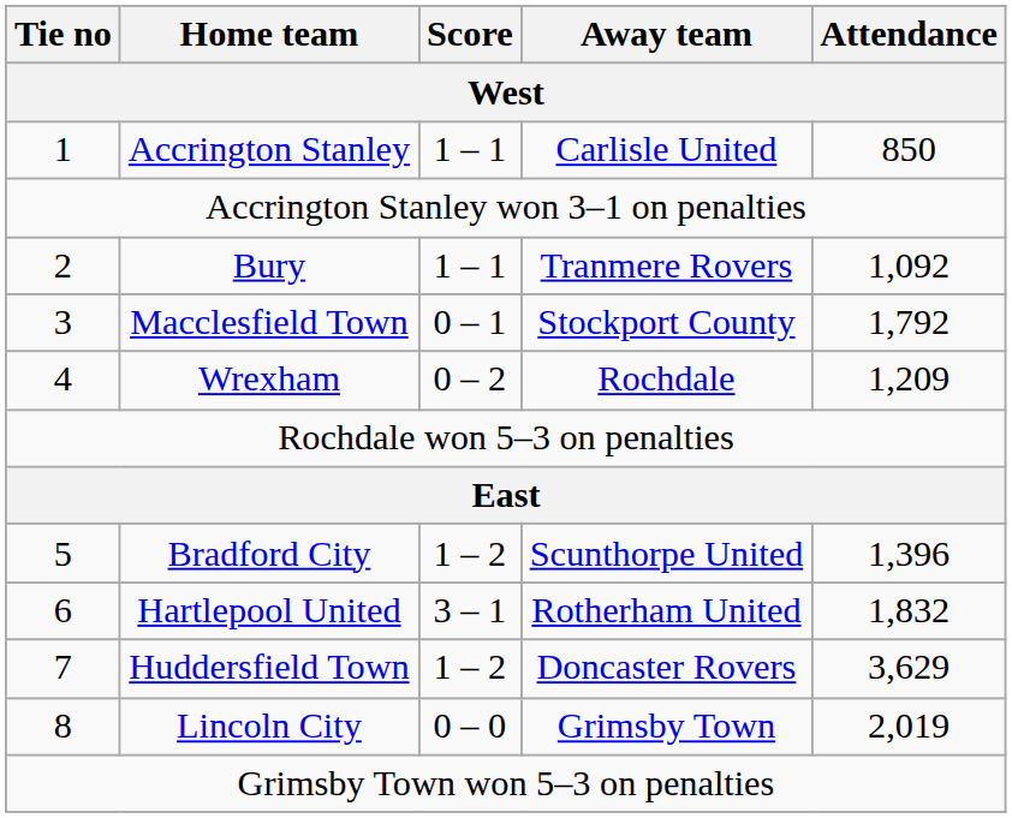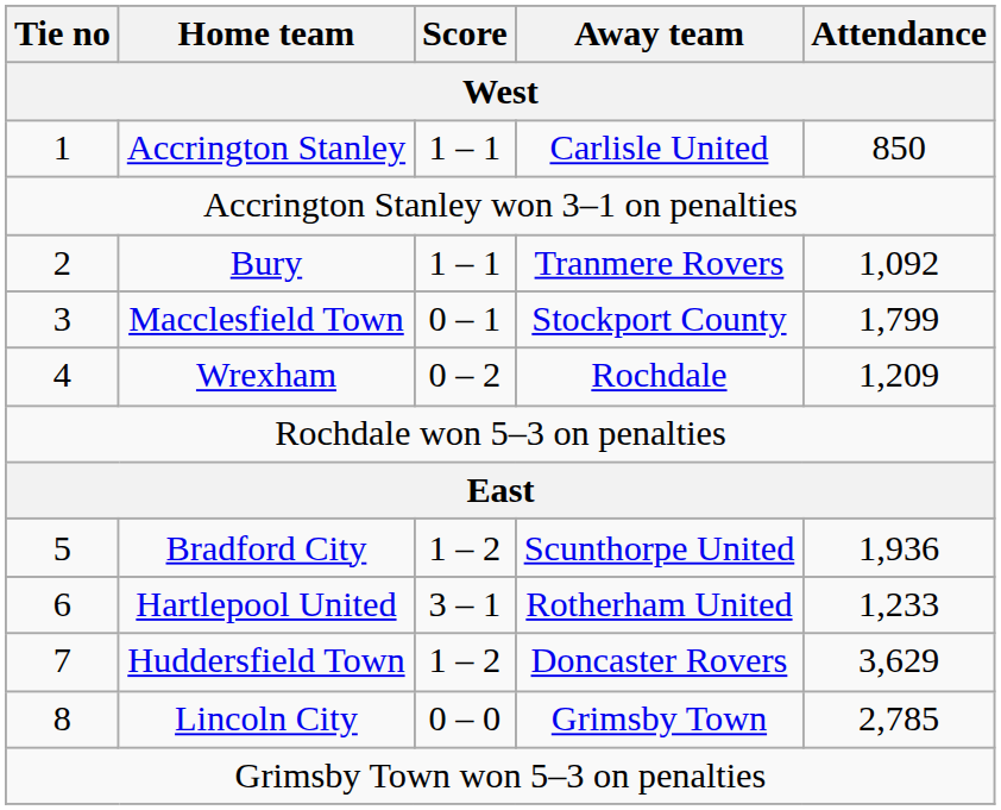Macclesfield Town | Attendance: 1,792 -> 1,799
Bradford City | Attendance: 1,396 -> 1,936
Hartlepool United | Attendance: 1,832 -> 1,233
Lincoln City | Attendance: 2,019 -> 2,785
